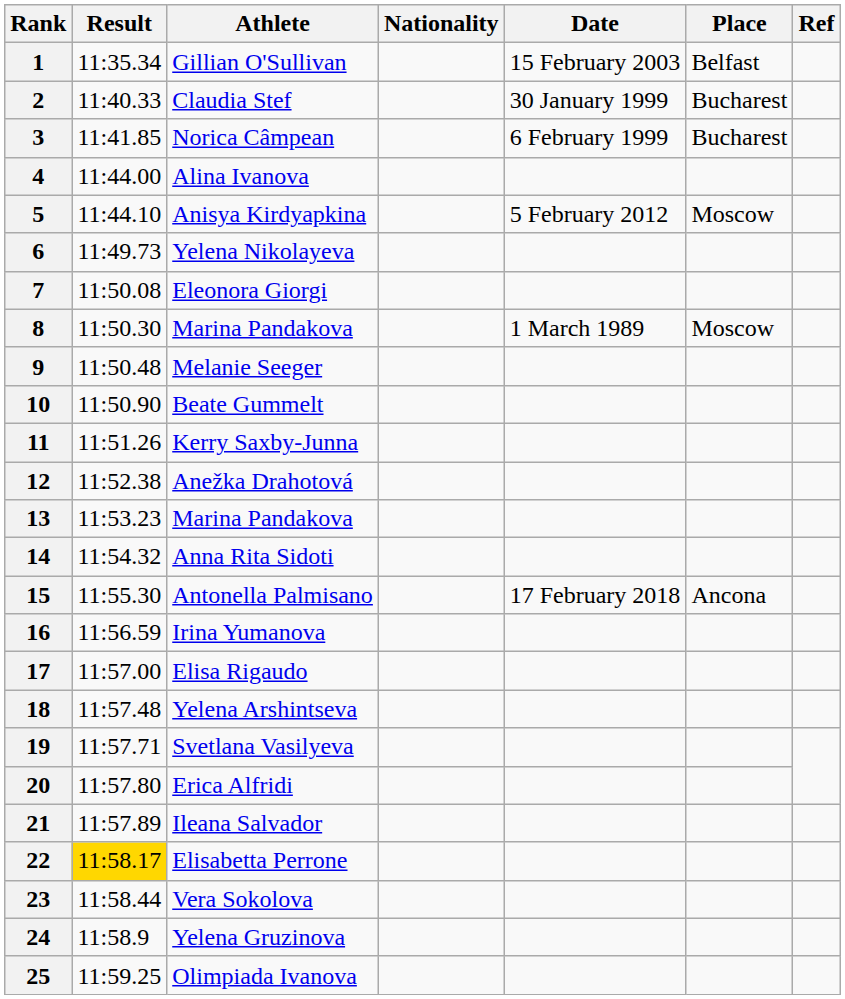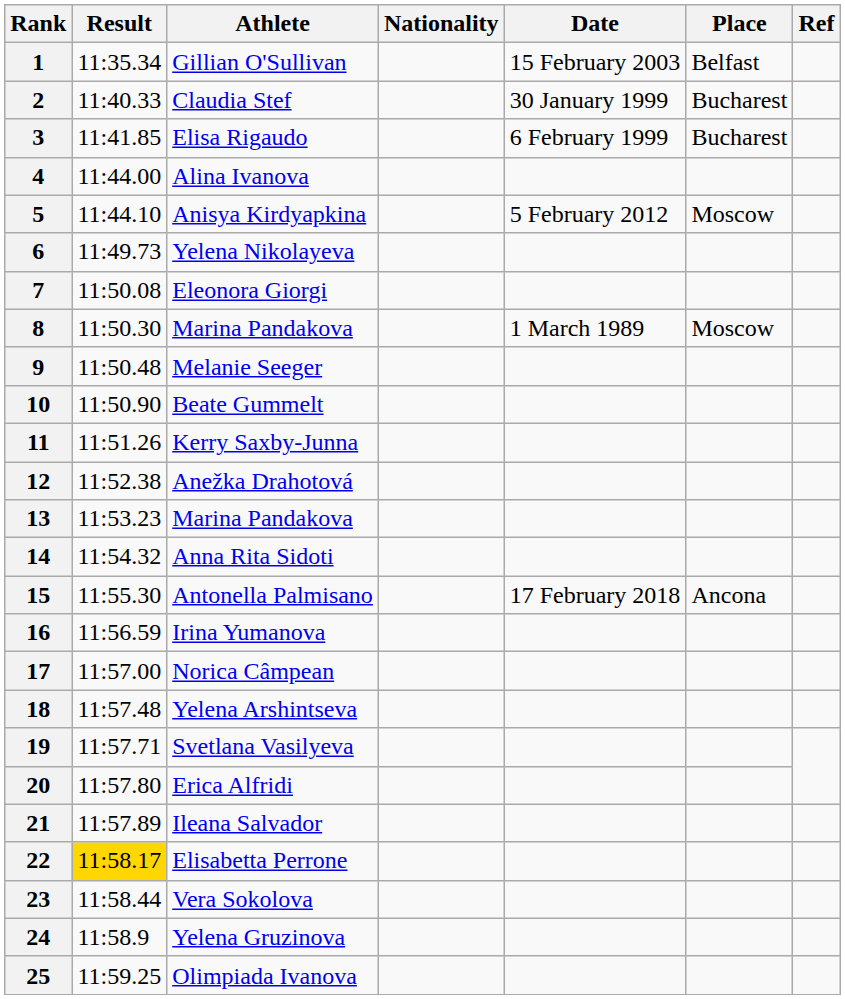3 | Athlete: Norica Câmpean -> Elisa Rigaudo
17 | Athlete: Elisa Rigaudo -> Norica Câmpean
